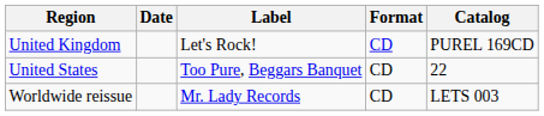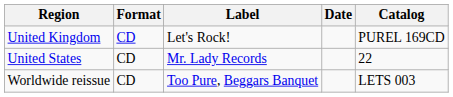columns swapped: Date <-> Format
United States | Label: Too Pure, Beggars Banquet -> Mr. Lady Records
Worldwide reissue | Label: Mr. Lady Records -> Too Pure, Beggars Banquet
